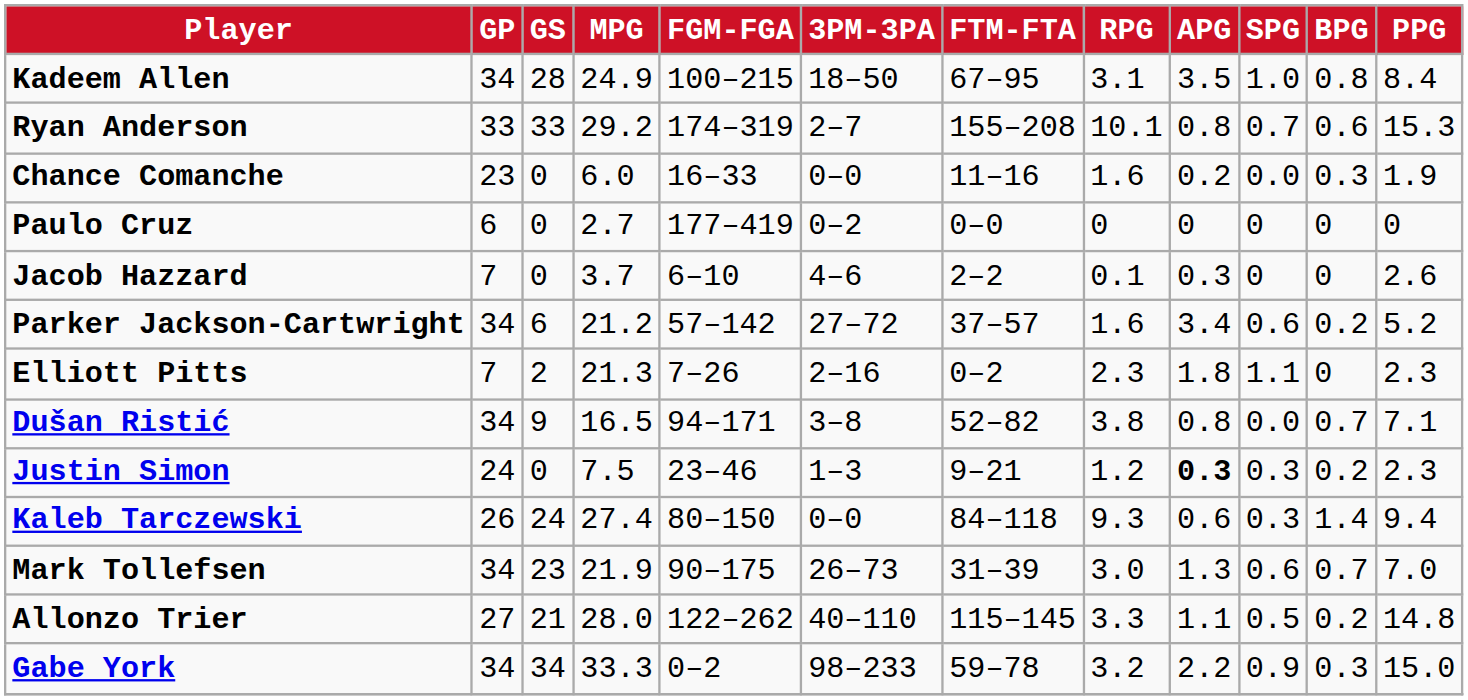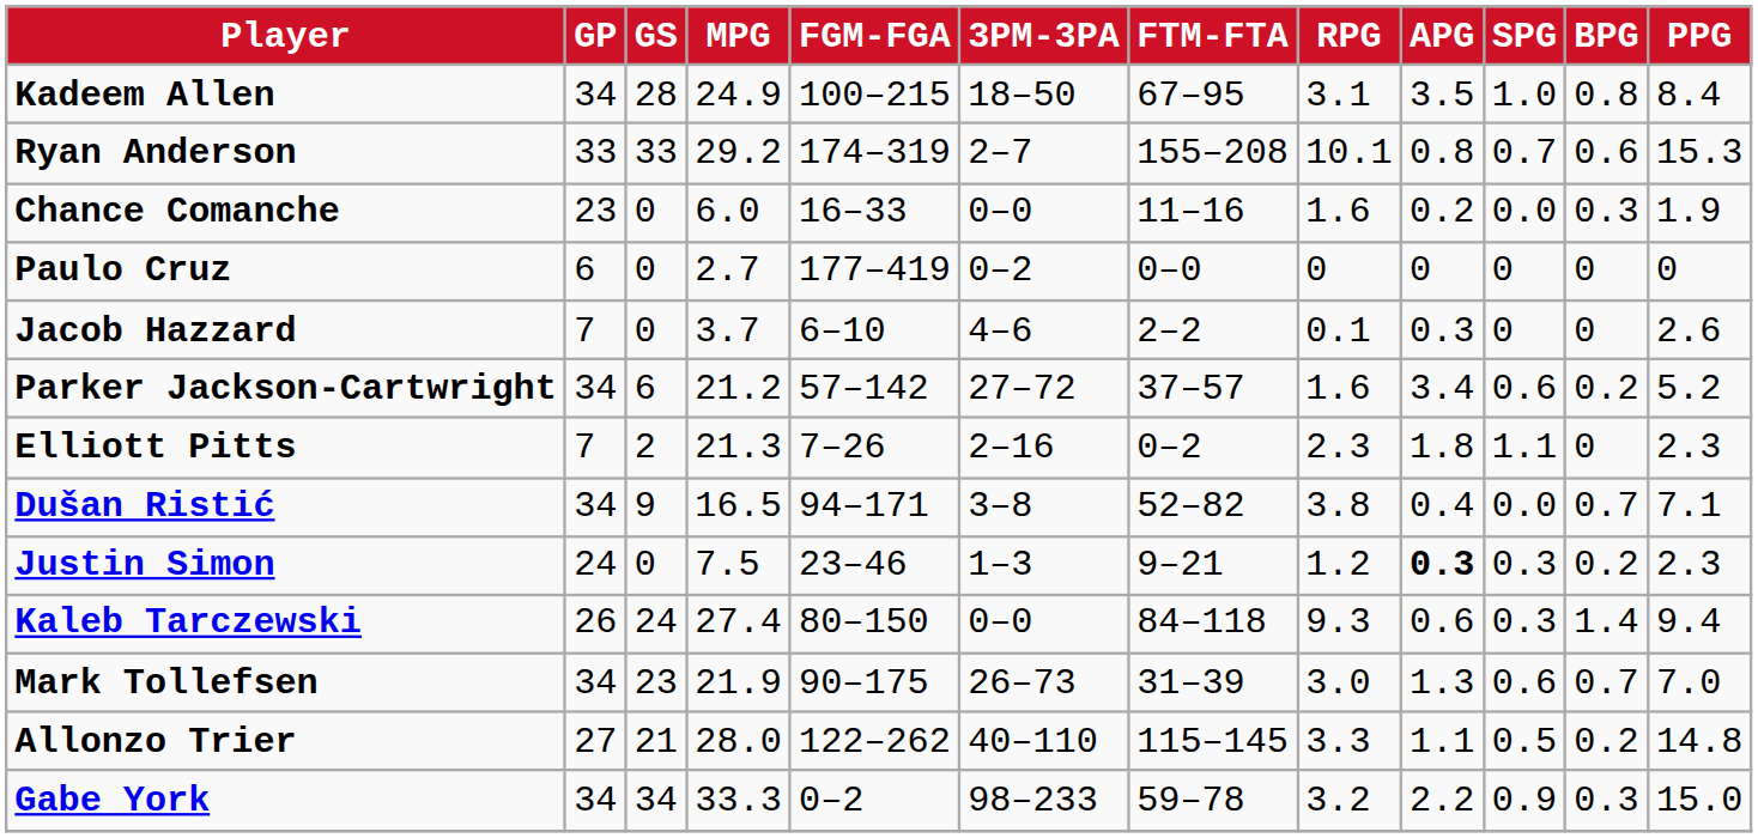Dušan Ristić | APG: 0.8 -> 0.4
